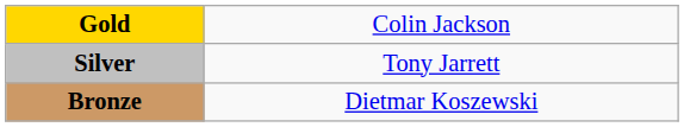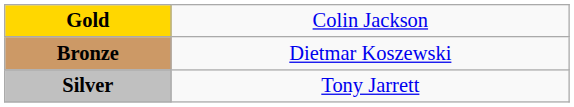rows swapped: Silver <-> Bronze
